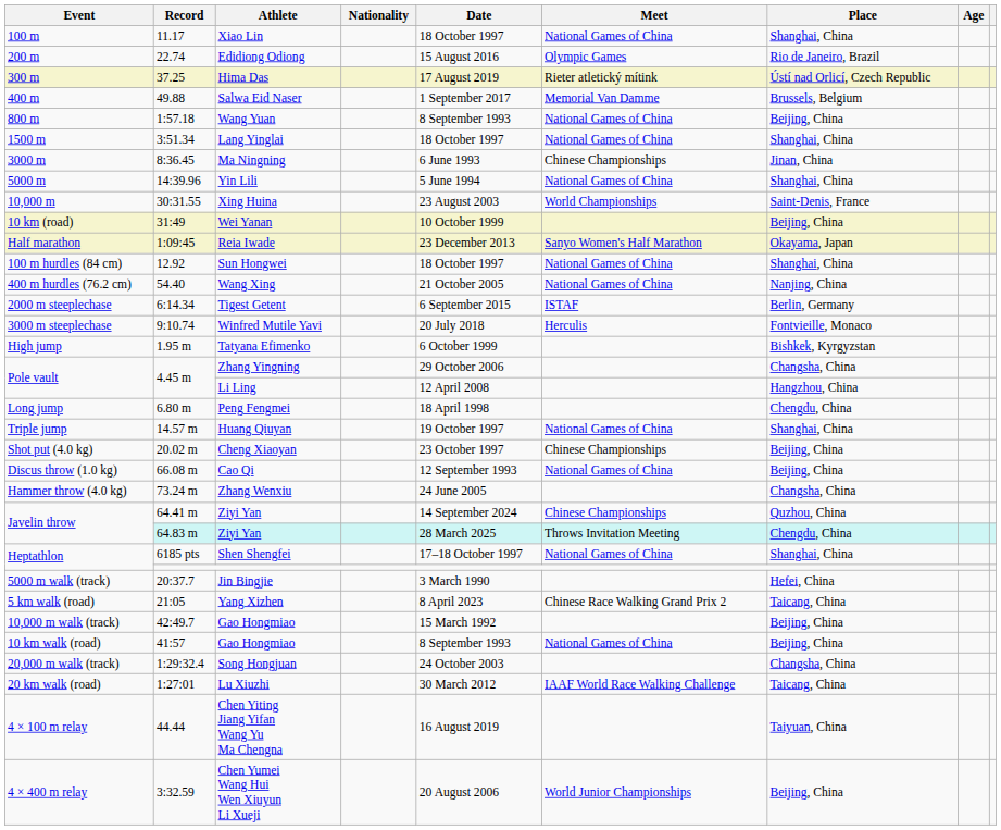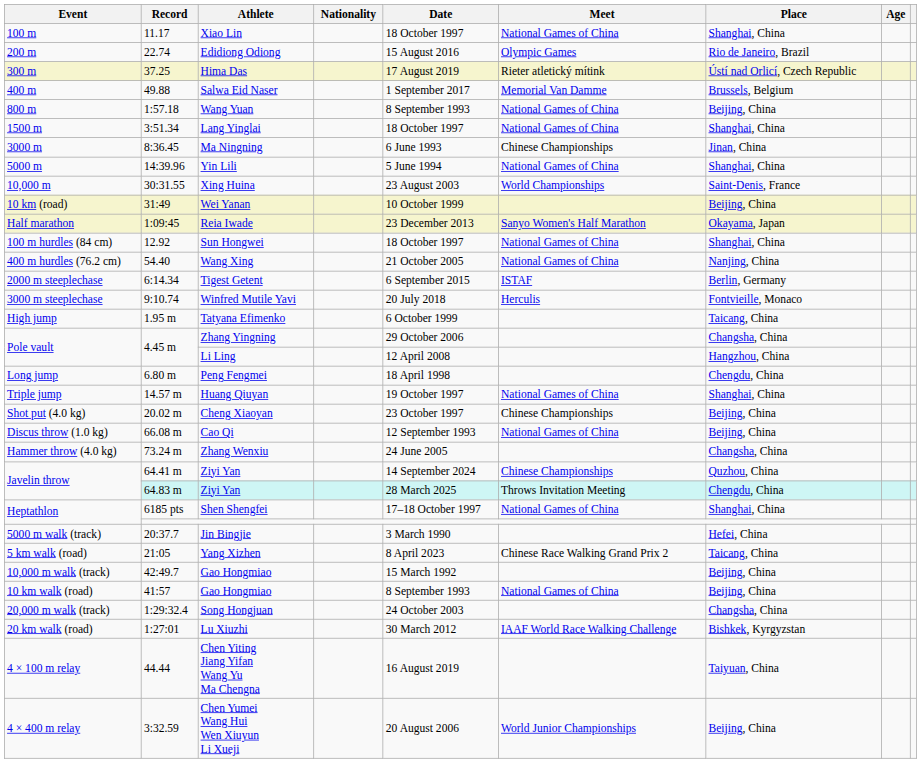Tatyana Efimenko | Place: Bishkek, Kyrgyzstan -> Taicang, China
Lu Xiuzhi | Place: Taicang, China -> Bishkek, Kyrgyzstan
